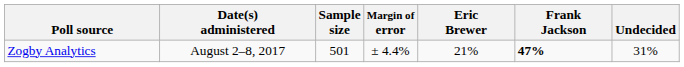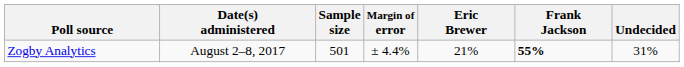Zogby Analytics | Frank Jackson: 47% -> 55%
